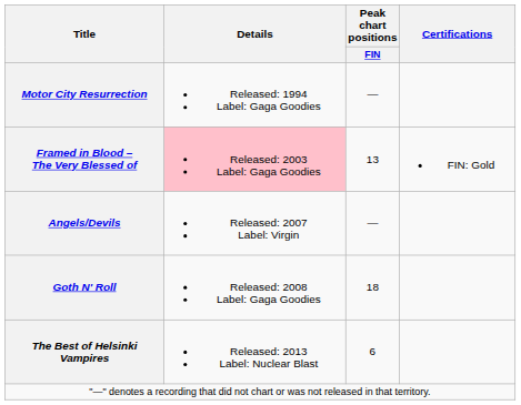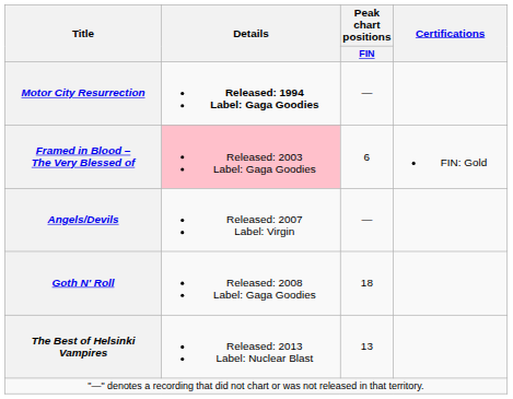Motor City Resurrection | Details: normal -> bold
Framed in Blood – The Very Blessed of | Peak chart positions / FIN: 13 -> 6
The Best of Helsinki Vampires | Peak chart positions / FIN: 6 -> 13
